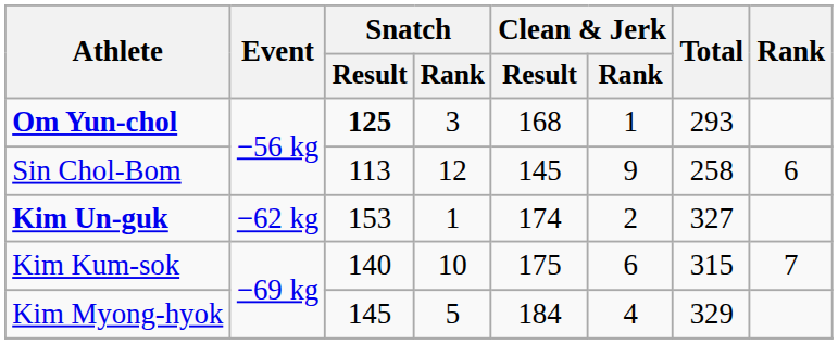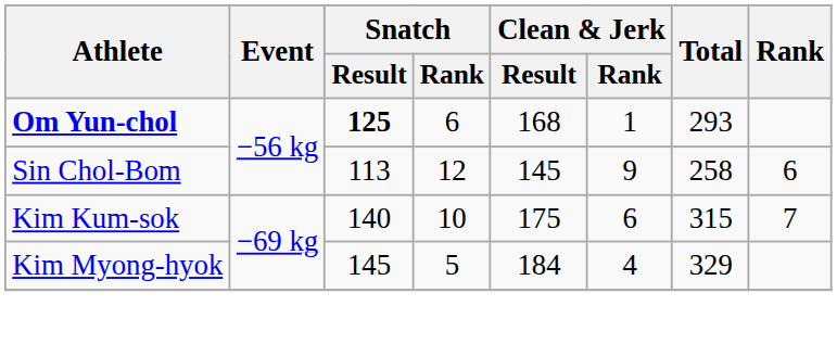Om Yun-chol | Snatch / Rank: 3 -> 6
- row: Kim Un-guk | −62 kg | 153 | 1 | 174 | 2 | 327
